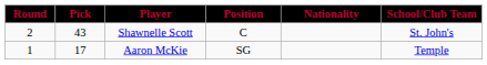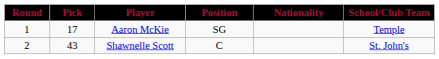rows swapped: Aaron McKie <-> Shawnelle Scott
